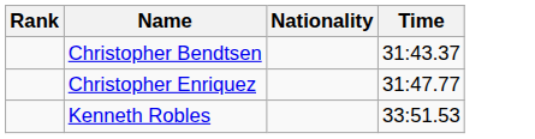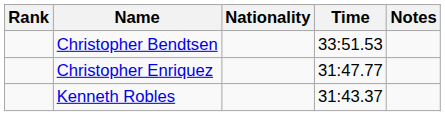+ column: Notes
Christopher Bendtsen | Time: 31:43.37 -> 33:51.53
Kenneth Robles | Time: 33:51.53 -> 31:43.37
